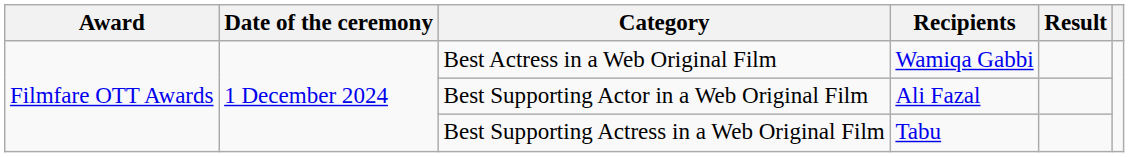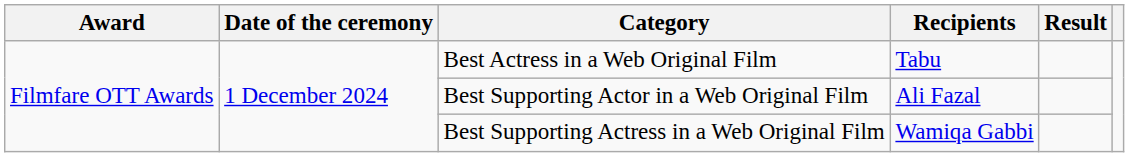Best Actress in a Web Original Film | Recipients: Wamiqa Gabbi -> Tabu
Best Supporting Actress in a Web Original Film | Recipients: Tabu -> Wamiqa Gabbi
